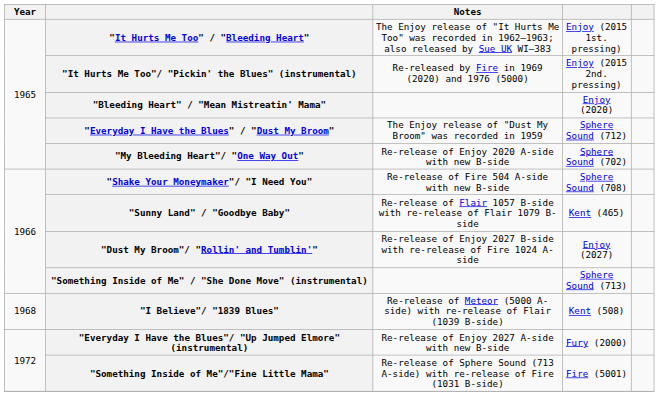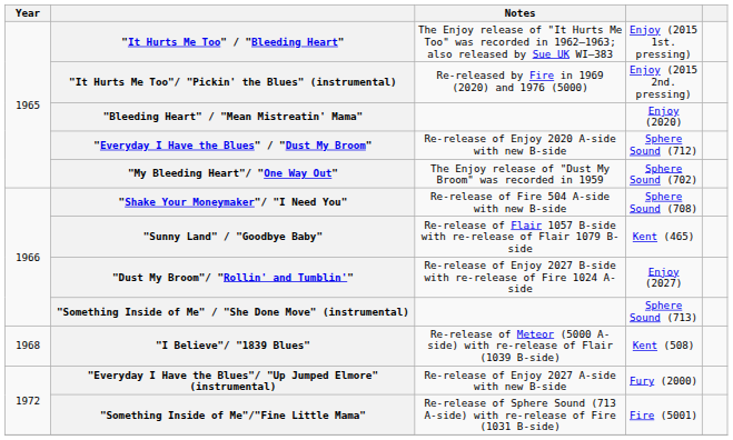"Everyday I Have the Blues" / "Dust My Broom" | Notes: The Enjoy release of "Dust My Broom" was recorded in 1959 -> Re-release of Enjoy 2020 A-side with new B-side
"My Bleeding Heart"/ "One Way Out" | Notes: Re-release of Enjoy 2020 A-side with new B-side -> The Enjoy release of "Dust My Broom" was recorded in 1959
